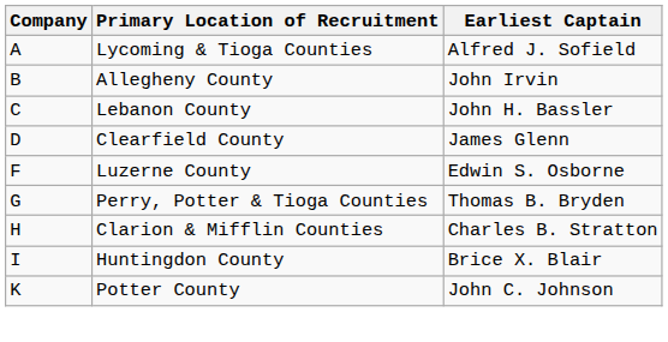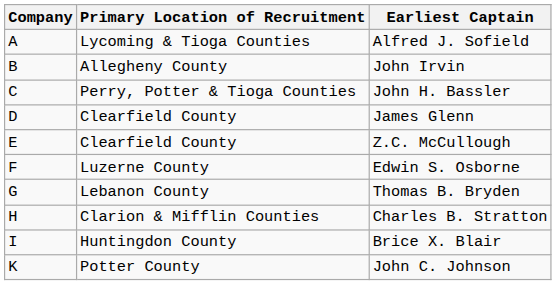John H. Bassler | Primary Location of Recruitment: Lebanon County -> Perry, Potter & Tioga Counties
+ row: E | Clearfield County | Z.C. McCullough
Thomas B. Bryden | Primary Location of Recruitment: Perry, Potter & Tioga Counties -> Lebanon County
